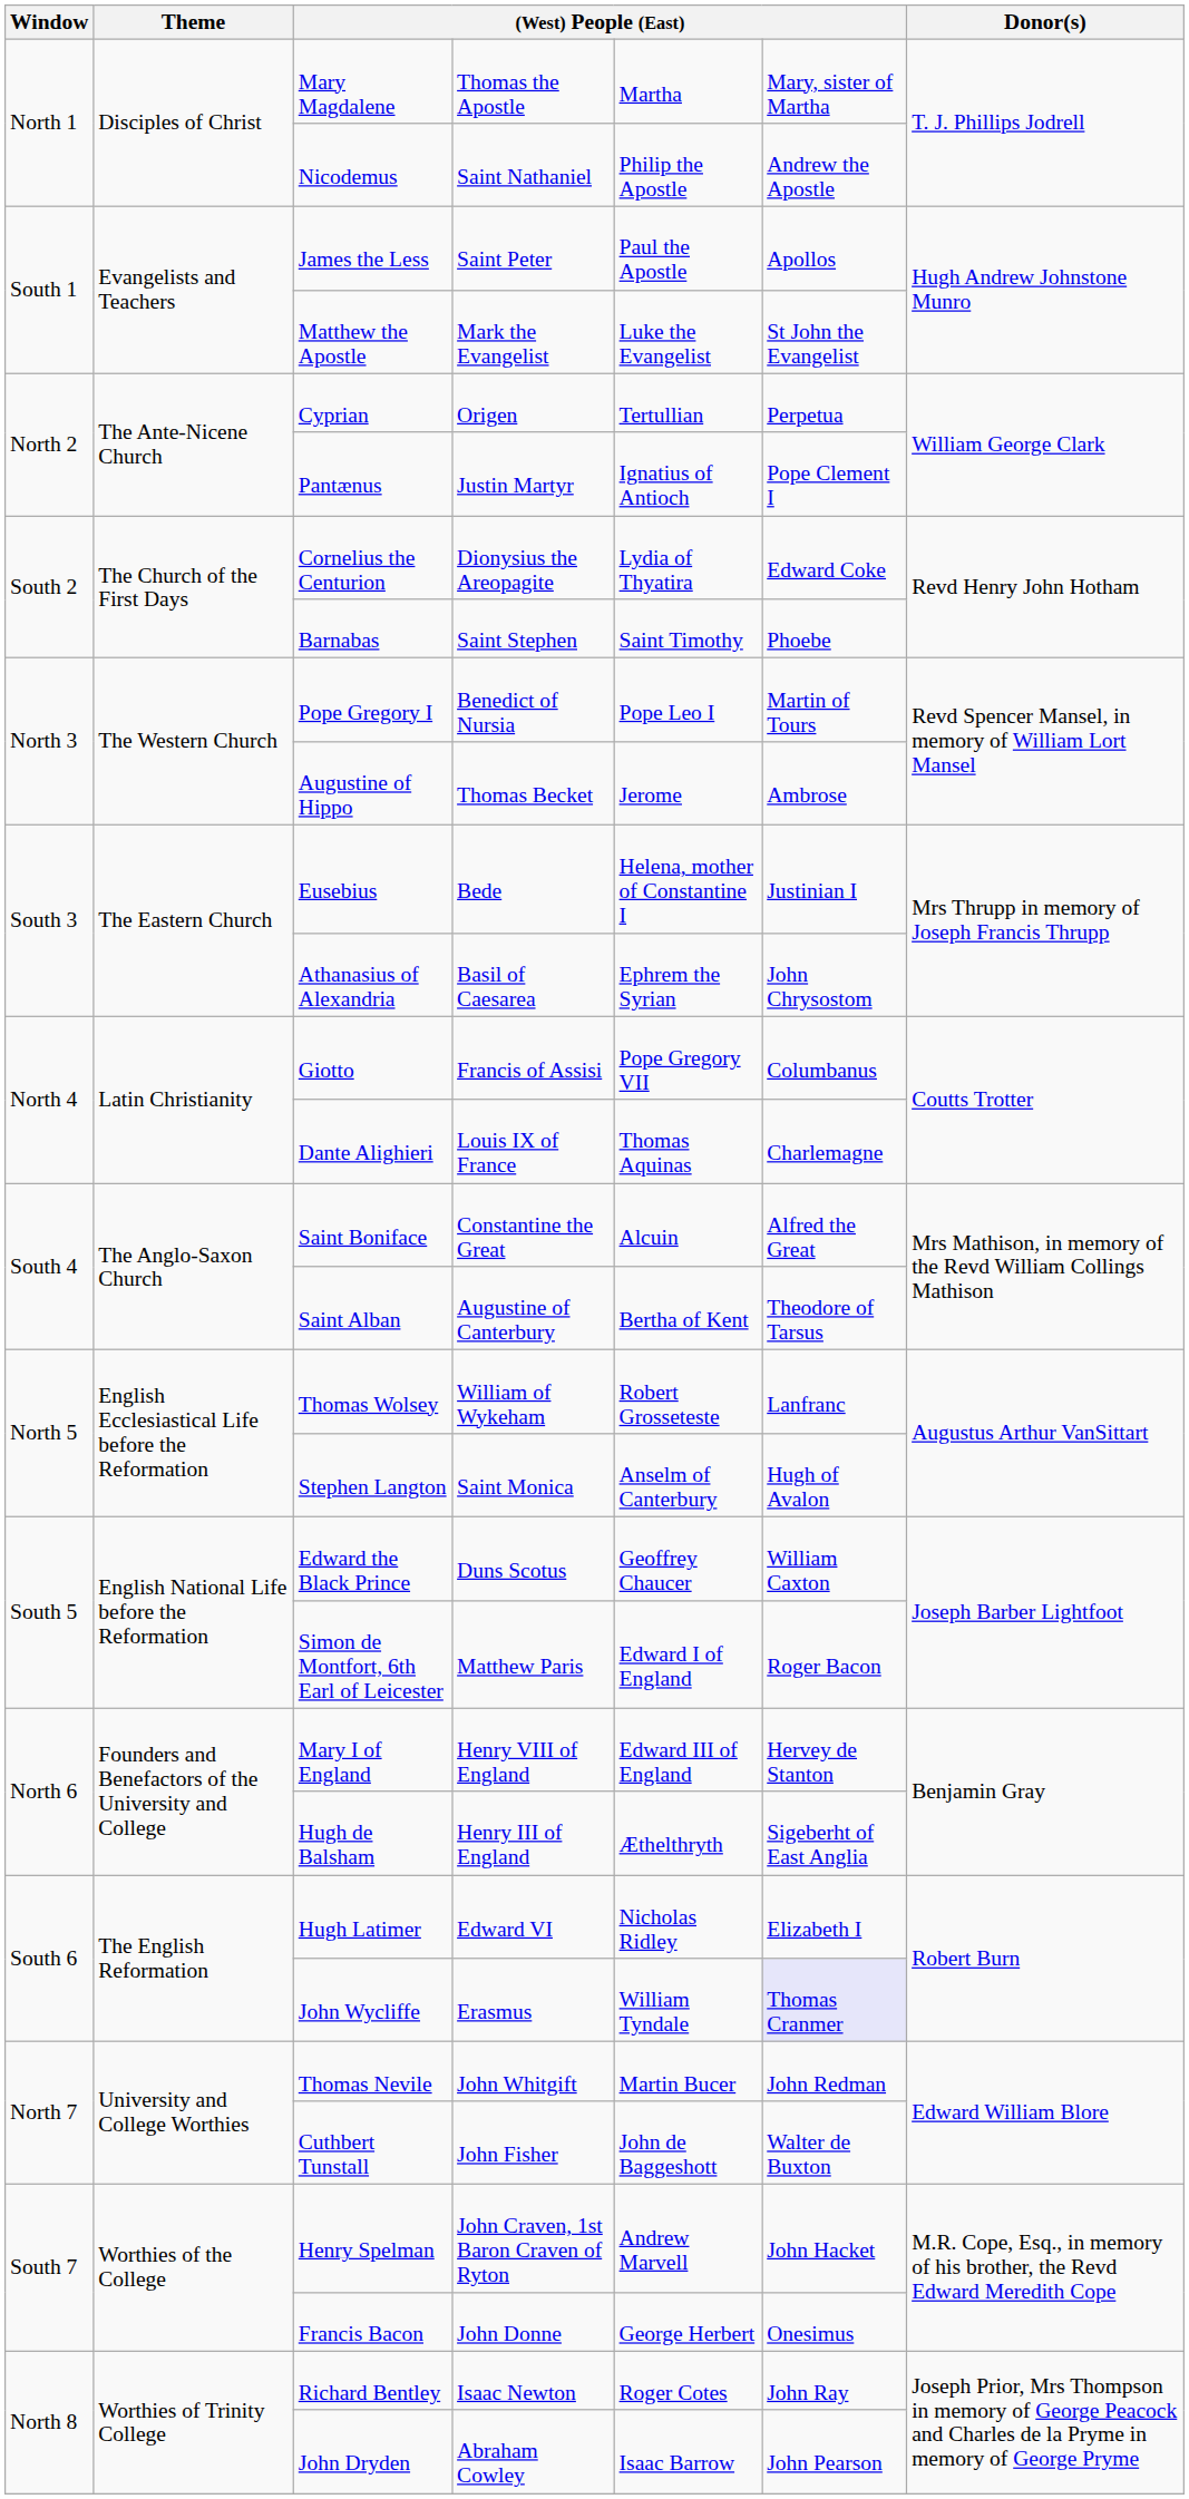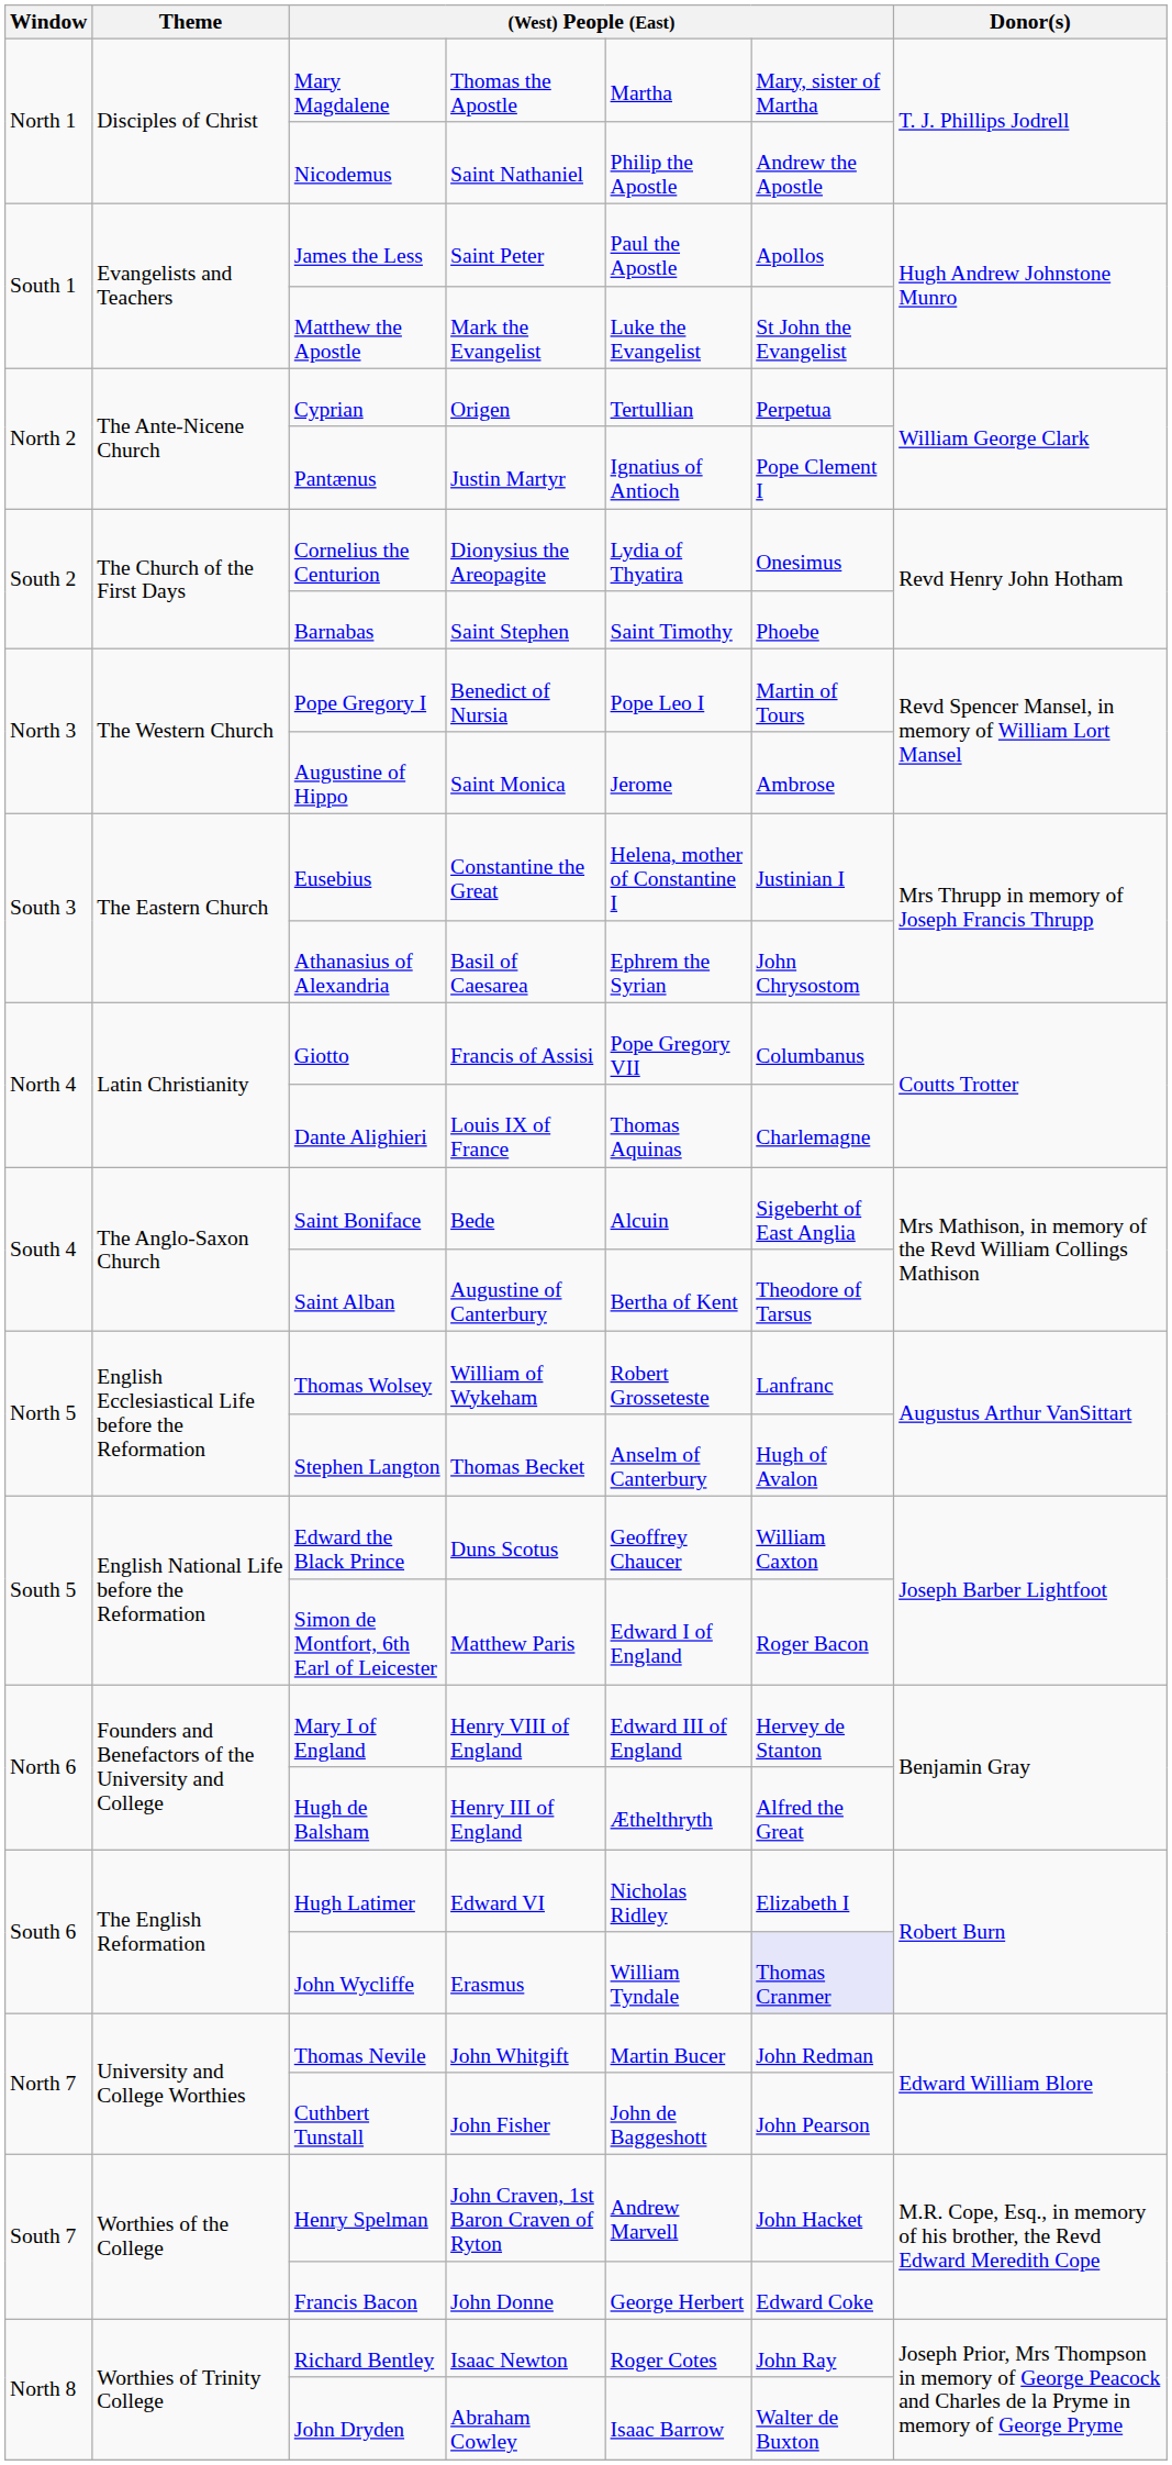Cornelius the Centurion | column 6: Edward Coke -> Onesimus
Augustine of Hippo | column 4: Thomas Becket -> Saint Monica
Eusebius | column 4: Bede -> Constantine the Great
Saint Boniface | column 4: Constantine the Great -> Bede
Saint Boniface | column 6: Alfred the Great -> Sigeberht of East Anglia
Stephen Langton | column 4: Saint Monica -> Thomas Becket
Hugh de Balsham | column 6: Sigeberht of East Anglia -> Alfred the Great
Cuthbert Tunstall | column 6: Walter de Buxton -> John Pearson
Francis Bacon | column 6: Onesimus -> Edward Coke
John Dryden | column 6: John Pearson -> Walter de Buxton
